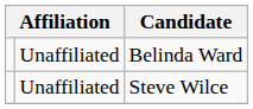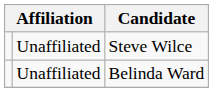rows swapped: Belinda Ward <-> Steve Wilce
